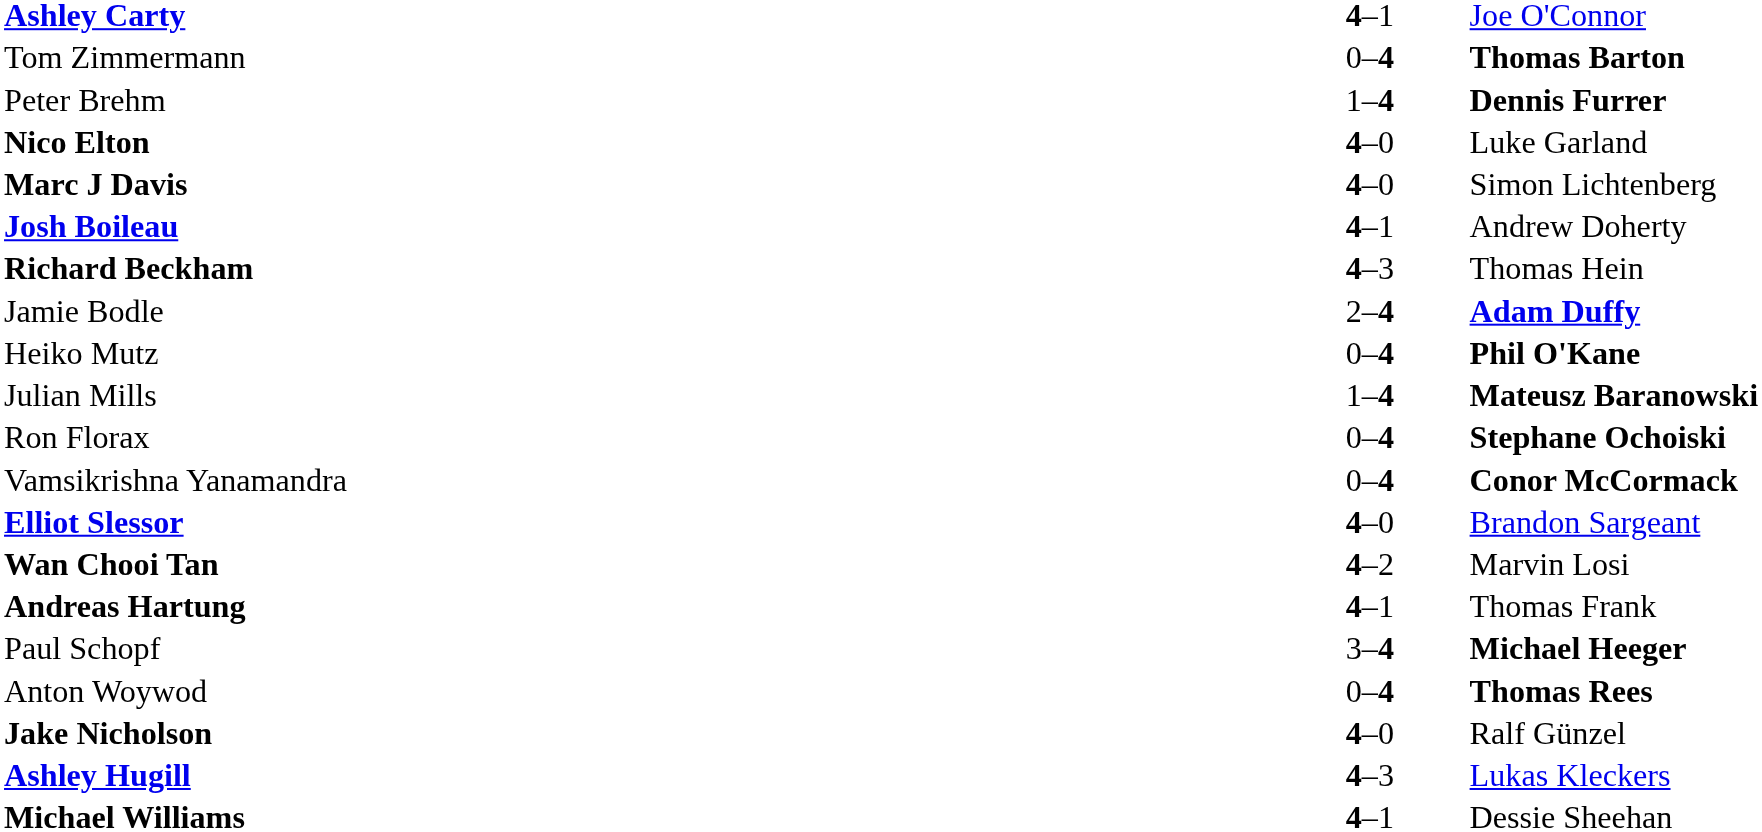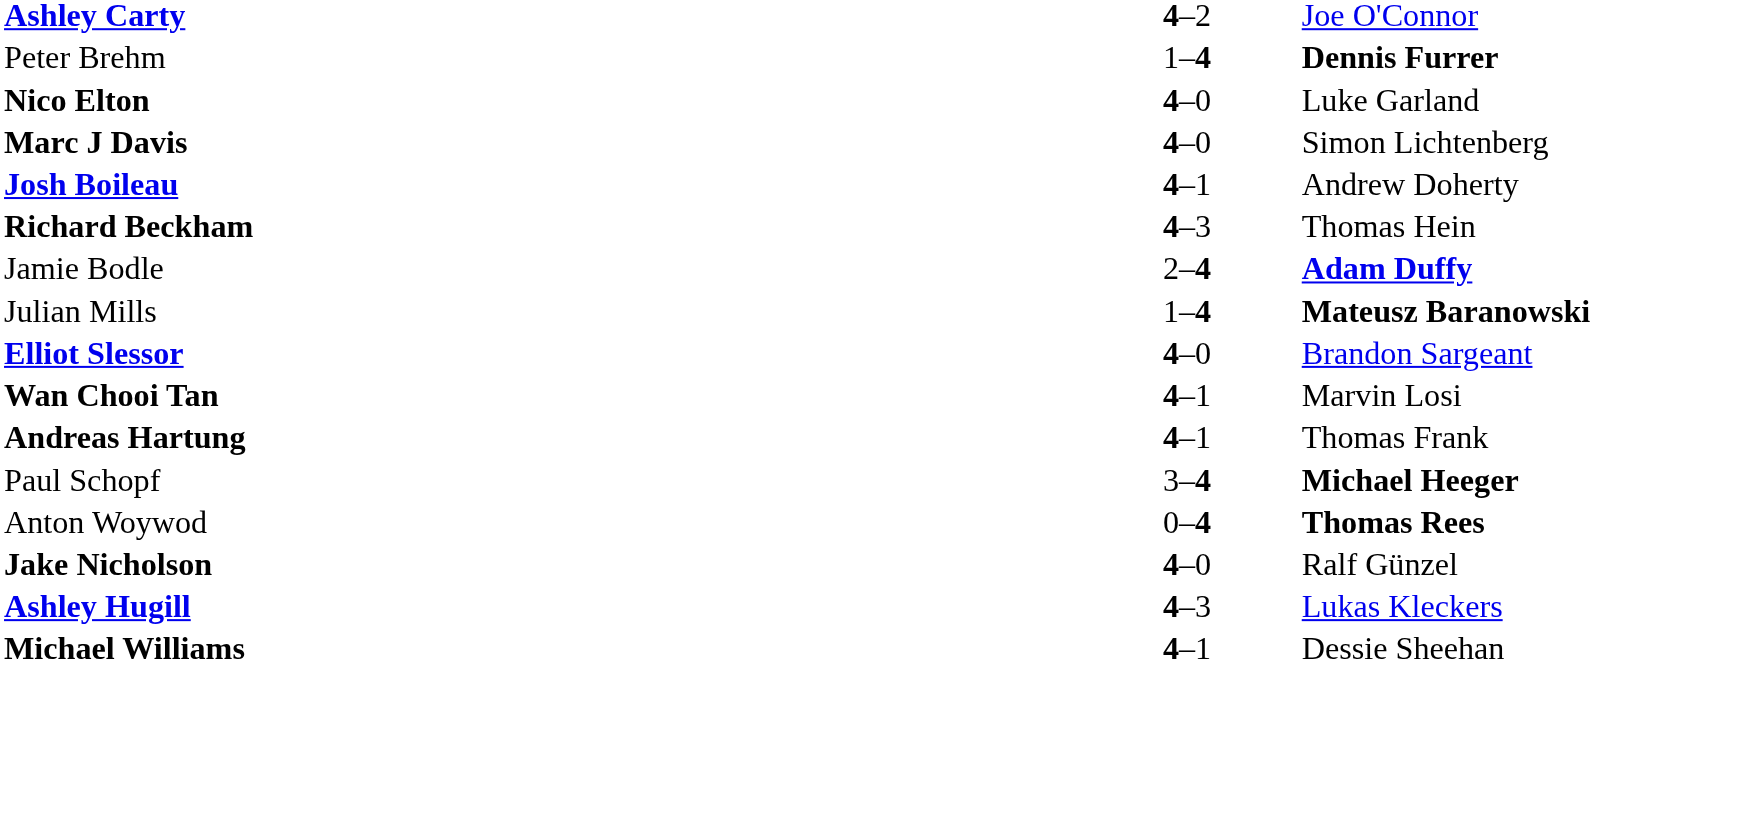Ashley Carty | column 2: 4–1 -> 4–2
- row: Tom Zimmermann | 0–4 | Thomas Barton
- row: Heiko Mutz | 0–4 | Phil O'Kane
- row: Ron Florax | 0–4 | Stephane Ochoiski
- row: Vamsikrishna Yanamandra | 0–4 | Conor McCormack
Wan Chooi Tan | column 2: 4–2 -> 4–1
